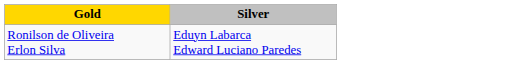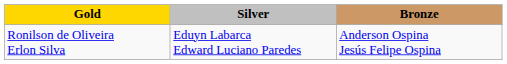+ column: Bronze | Anderson Ospina Jesús Felipe Ospina
